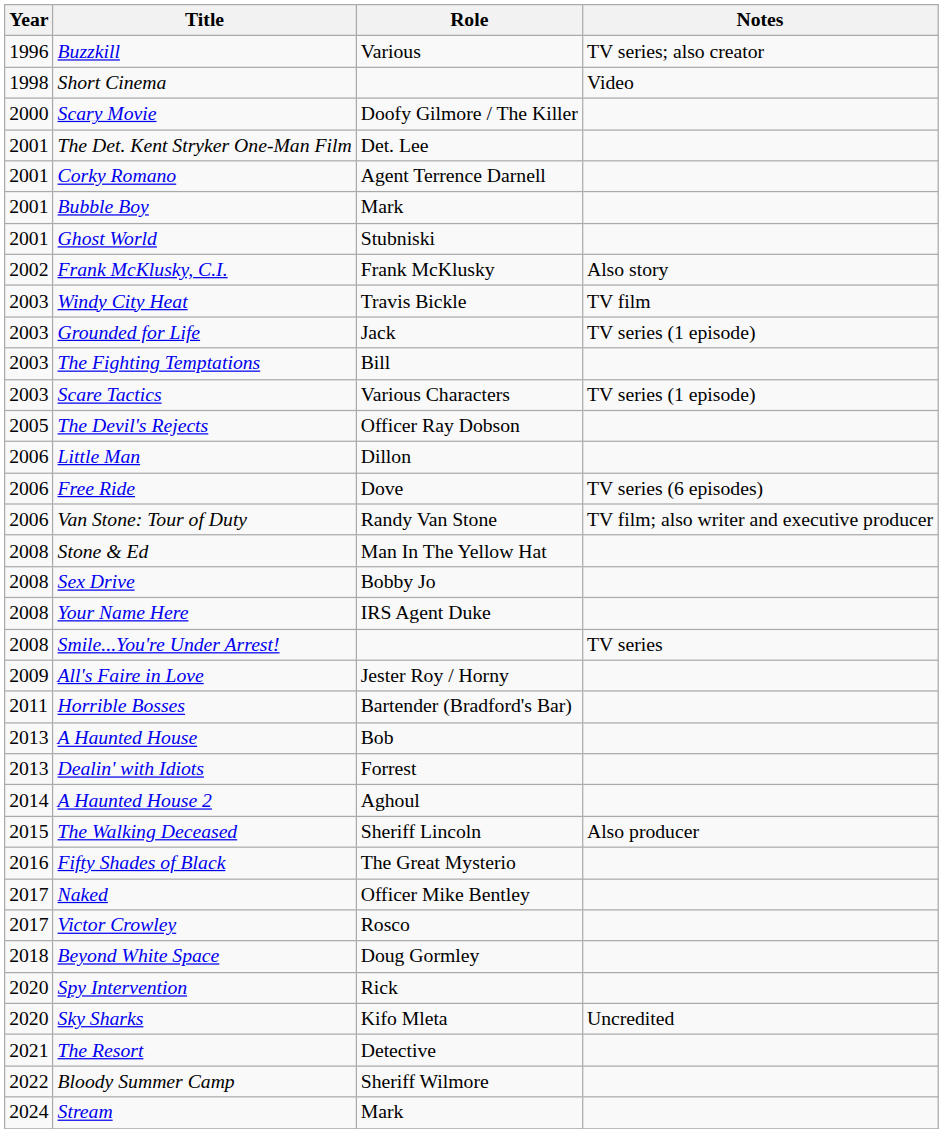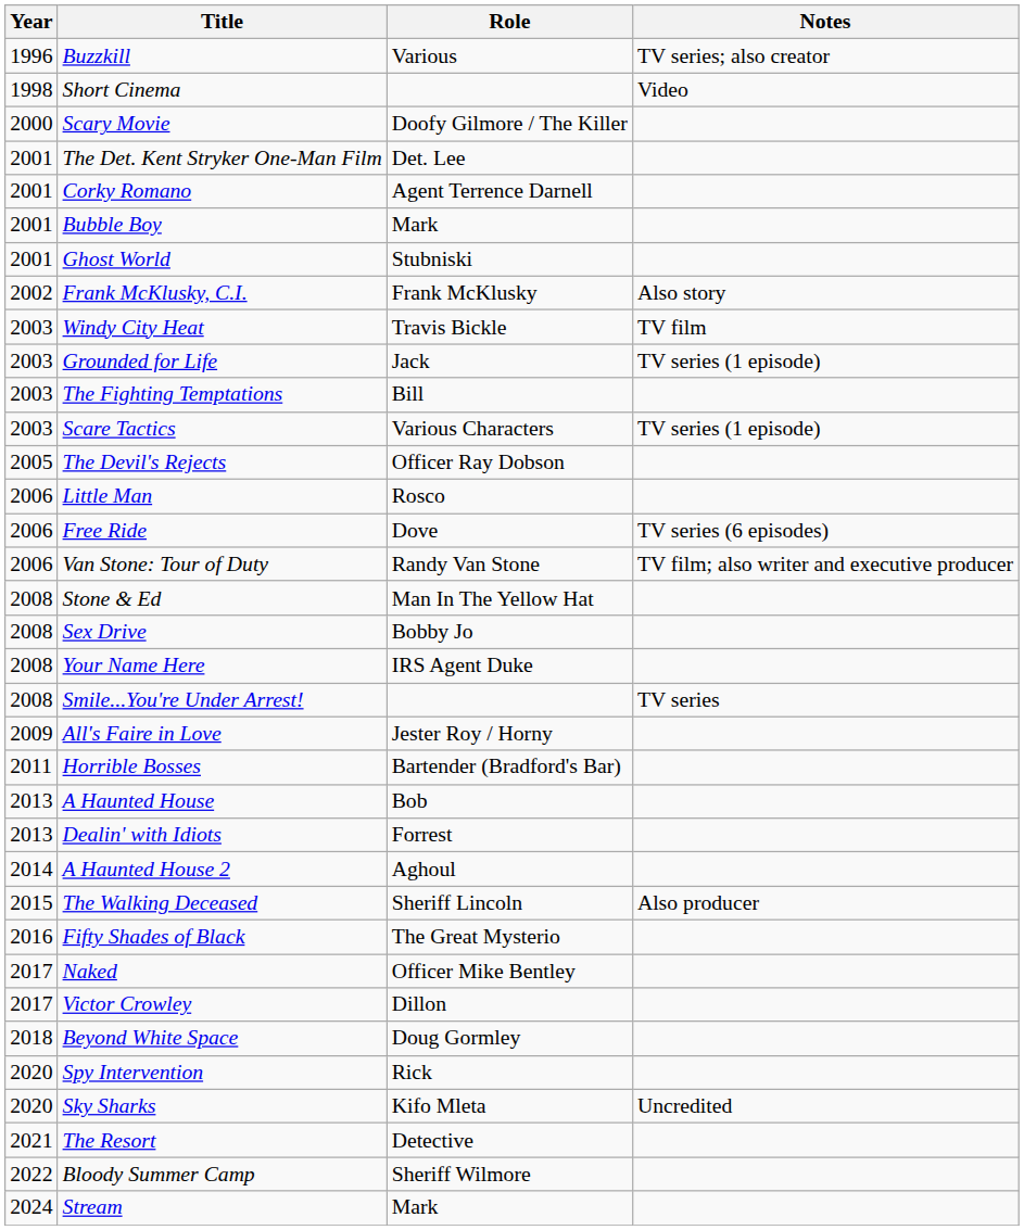Little Man | Role: Dillon -> Rosco
Victor Crowley | Role: Rosco -> Dillon
